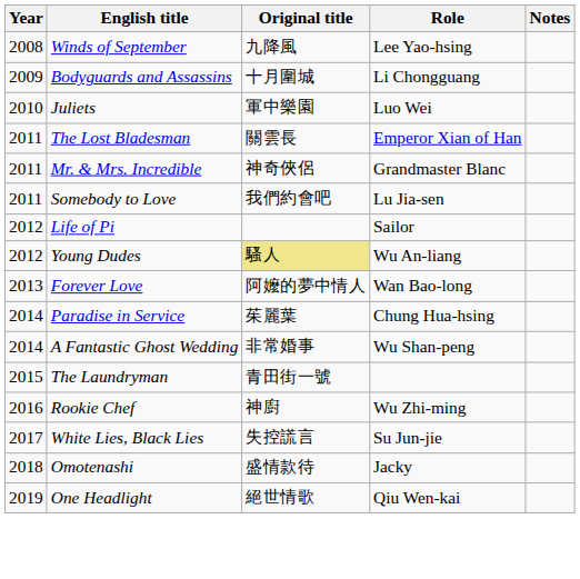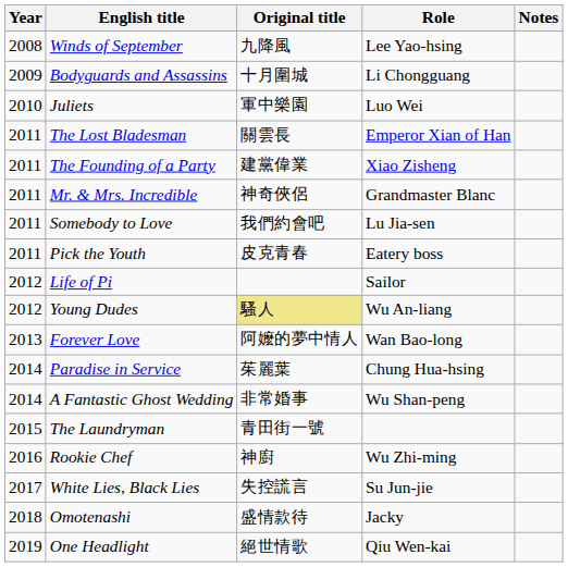+ row: 2011 | The Founding of a Party | 建黨偉業 | Xiao Zisheng
+ row: 2011 | Pick the Youth | 皮克青春 | Eatery boss
